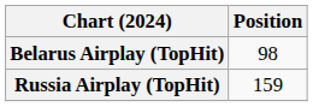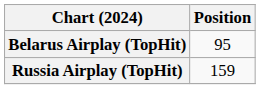Belarus Airplay (TopHit) | Position: 98 -> 95
